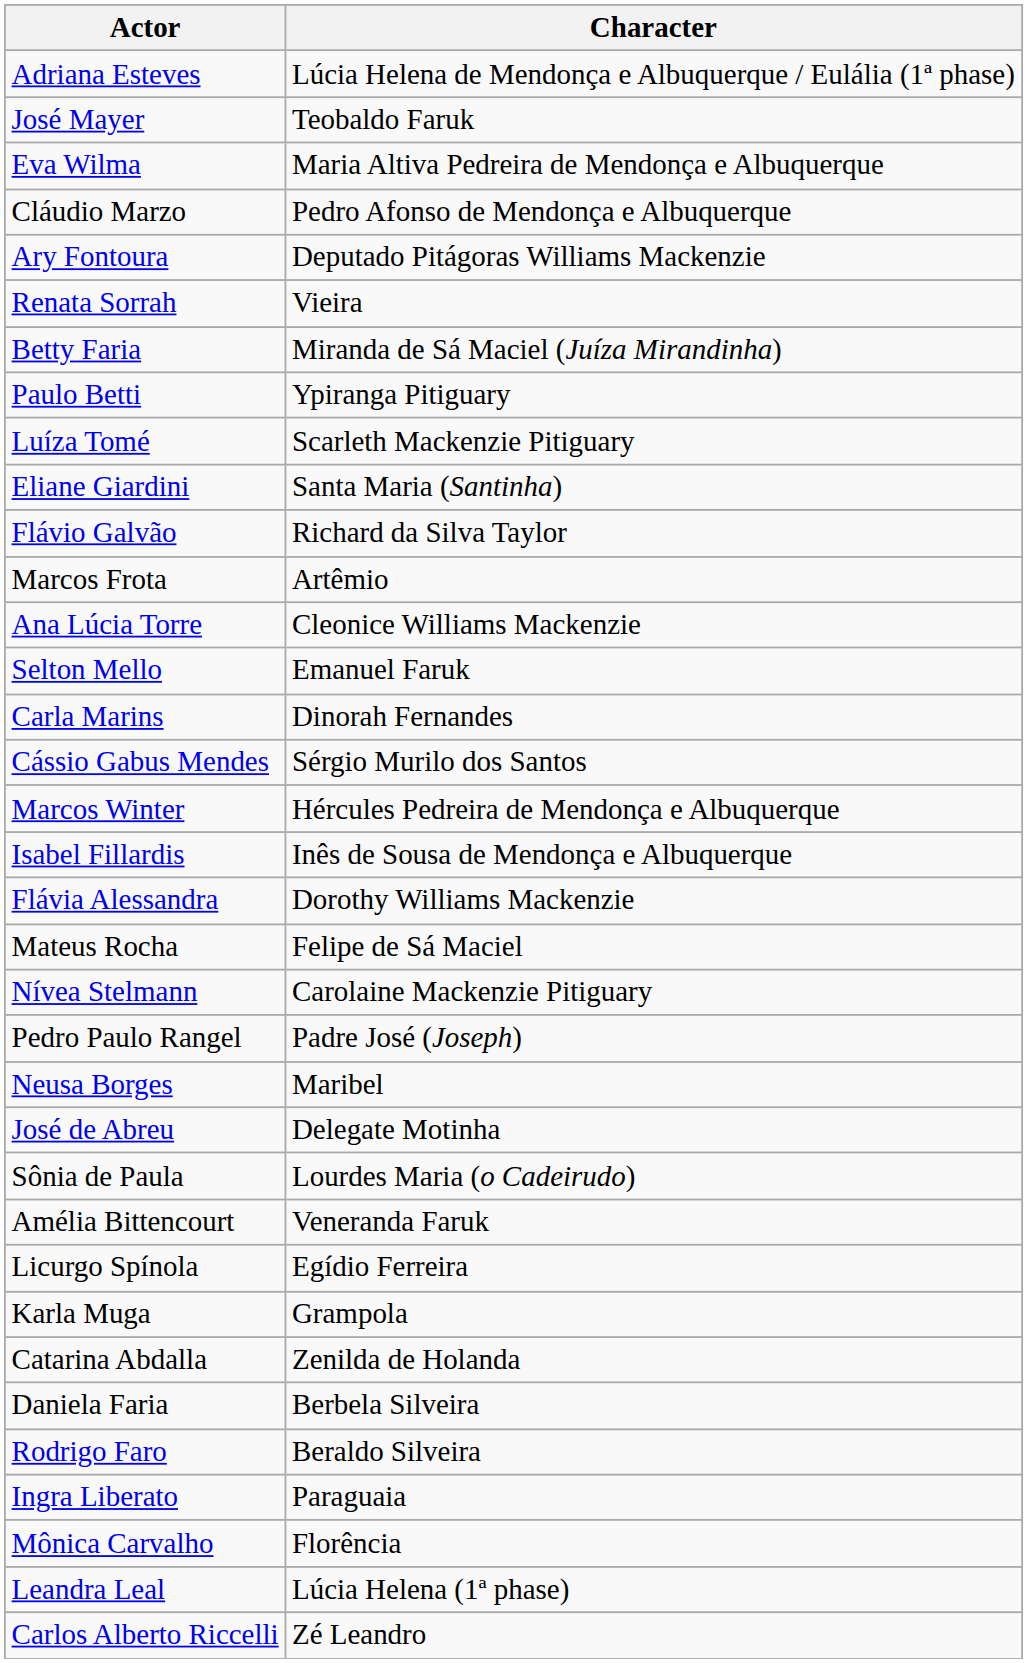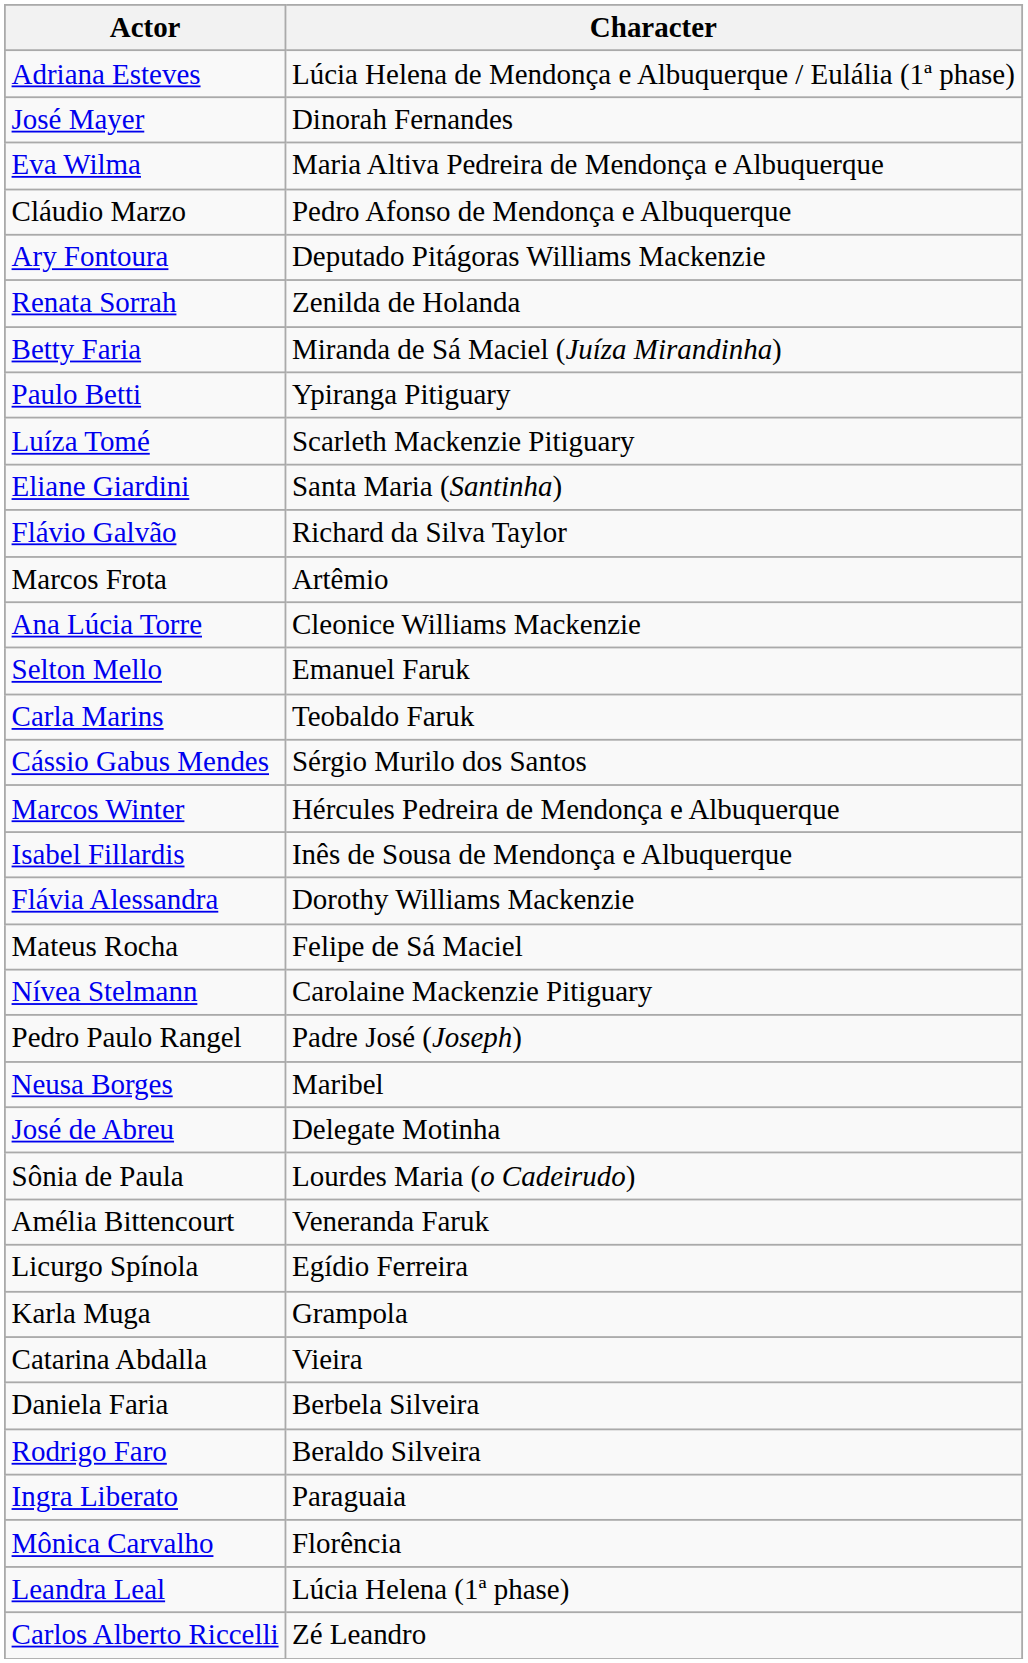José Mayer | Character: Teobaldo Faruk -> Dinorah Fernandes
Renata Sorrah | Character: Vieira -> Zenilda de Holanda
Carla Marins | Character: Dinorah Fernandes -> Teobaldo Faruk
Catarina Abdalla | Character: Zenilda de Holanda -> Vieira
